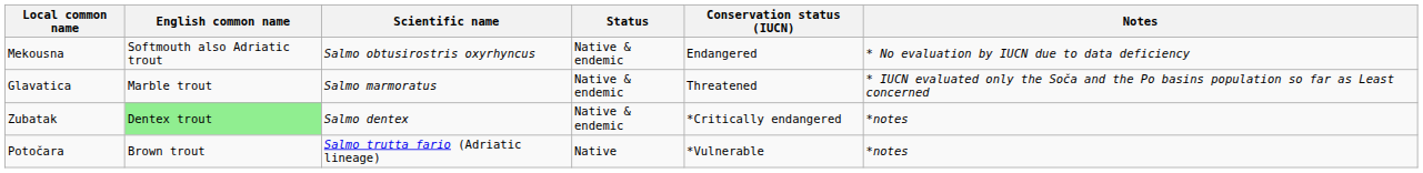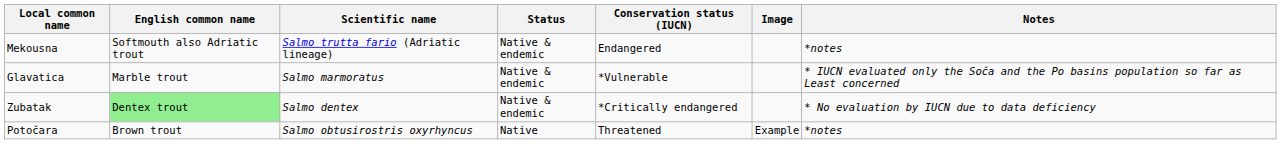+ column: Image | Example
Mekousna | Scientific name: Salmo obtusirostris oxyrhyncus -> Salmo trutta fario (Adriatic lineage)
Mekousna | Notes: * No evaluation by IUCN due to data deficiency -> *notes
Glavatica | Conservation status (IUCN): Threatened -> *Vulnerable
Zubatak | Notes: *notes -> * No evaluation by IUCN due to data deficiency
Potočara | Scientific name: Salmo trutta fario (Adriatic lineage) -> Salmo obtusirostris oxyrhyncus
Potočara | Conservation status (IUCN): *Vulnerable -> Threatened
